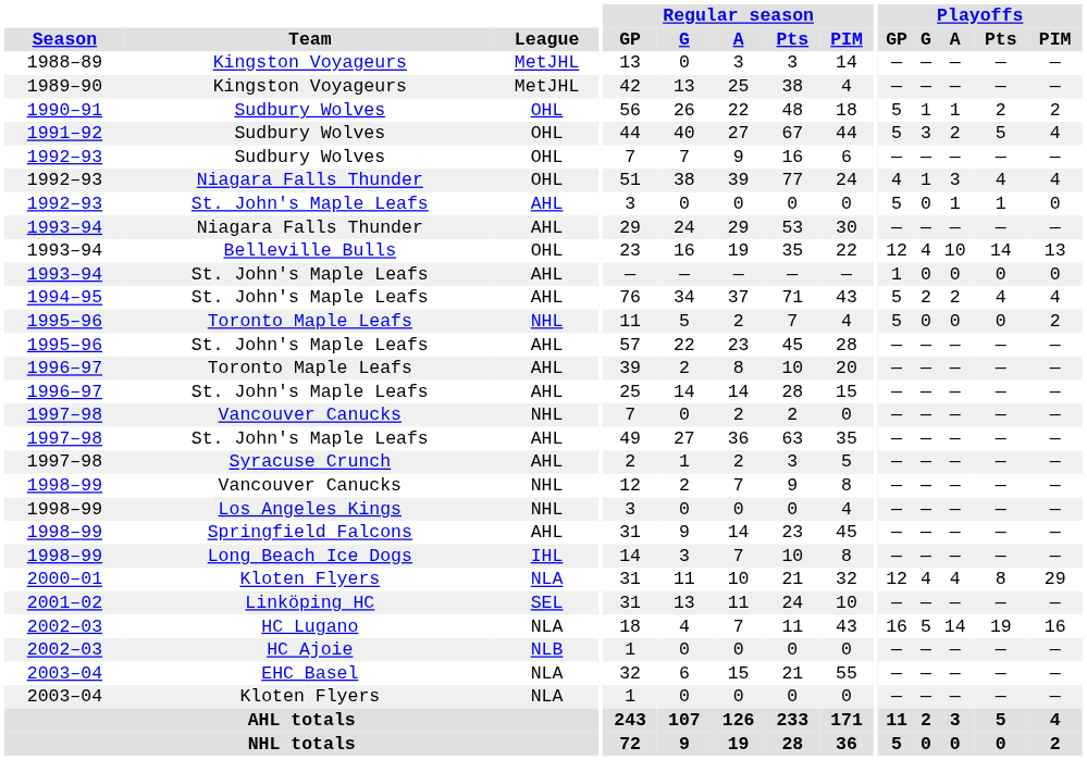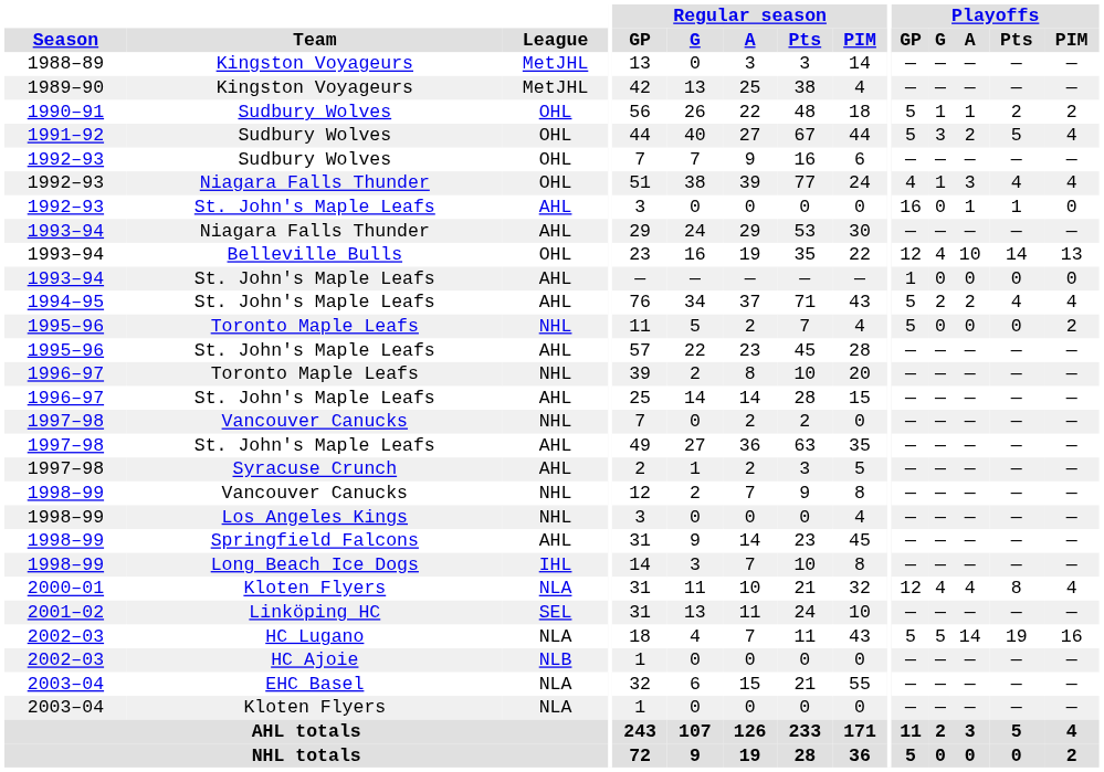1992–93 / St. John's Maple Leafs | Playoffs / GP: 5 -> 16
1996–97 / Toronto Maple Leafs | League: AHL -> NHL
2000–01 / Kloten Flyers | Playoffs / PIM: 29 -> 4
HC Lugano | Playoffs / GP: 16 -> 5
